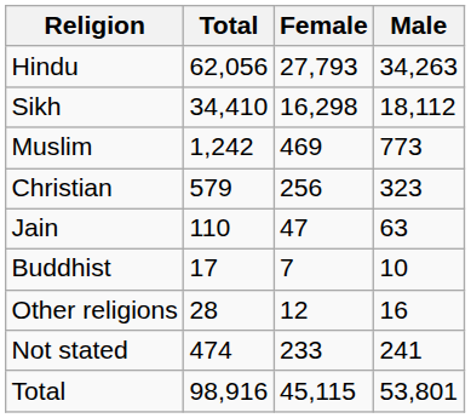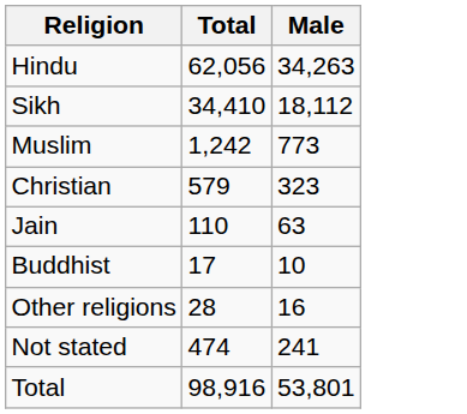- column: Female | 27,793 | 16,298 | 469 | 256 | 47 | 7 | 12 | 233 | 45,115
